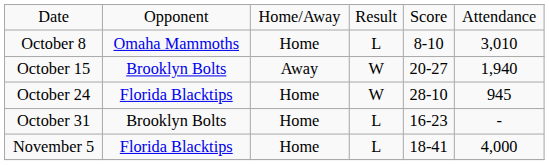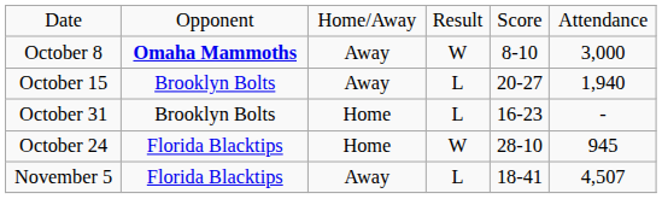October 8 | column 2: normal -> bold
October 8 | column 3: Home -> Away
October 8 | column 4: L -> W
October 8 | column 6: 3,010 -> 3,000
October 15 | column 4: W -> L
rows swapped: October 24 <-> October 31
November 5 | column 3: Home -> Away
November 5 | column 6: 4,000 -> 4,507
